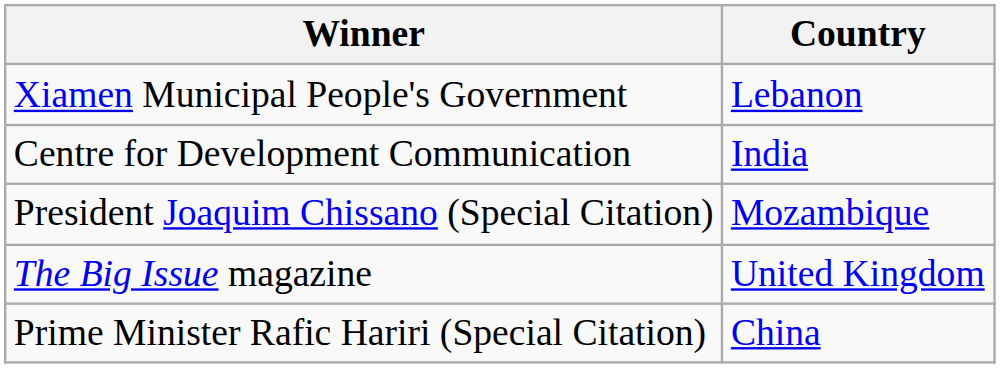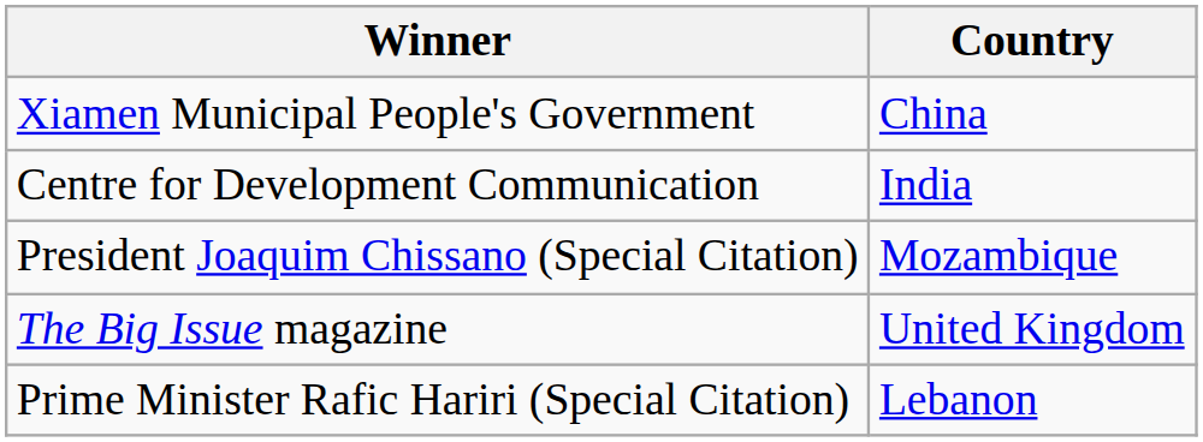Xiamen Municipal People's Government | Country: Lebanon -> China
Prime Minister Rafic Hariri (Special Citation) | Country: China -> Lebanon
